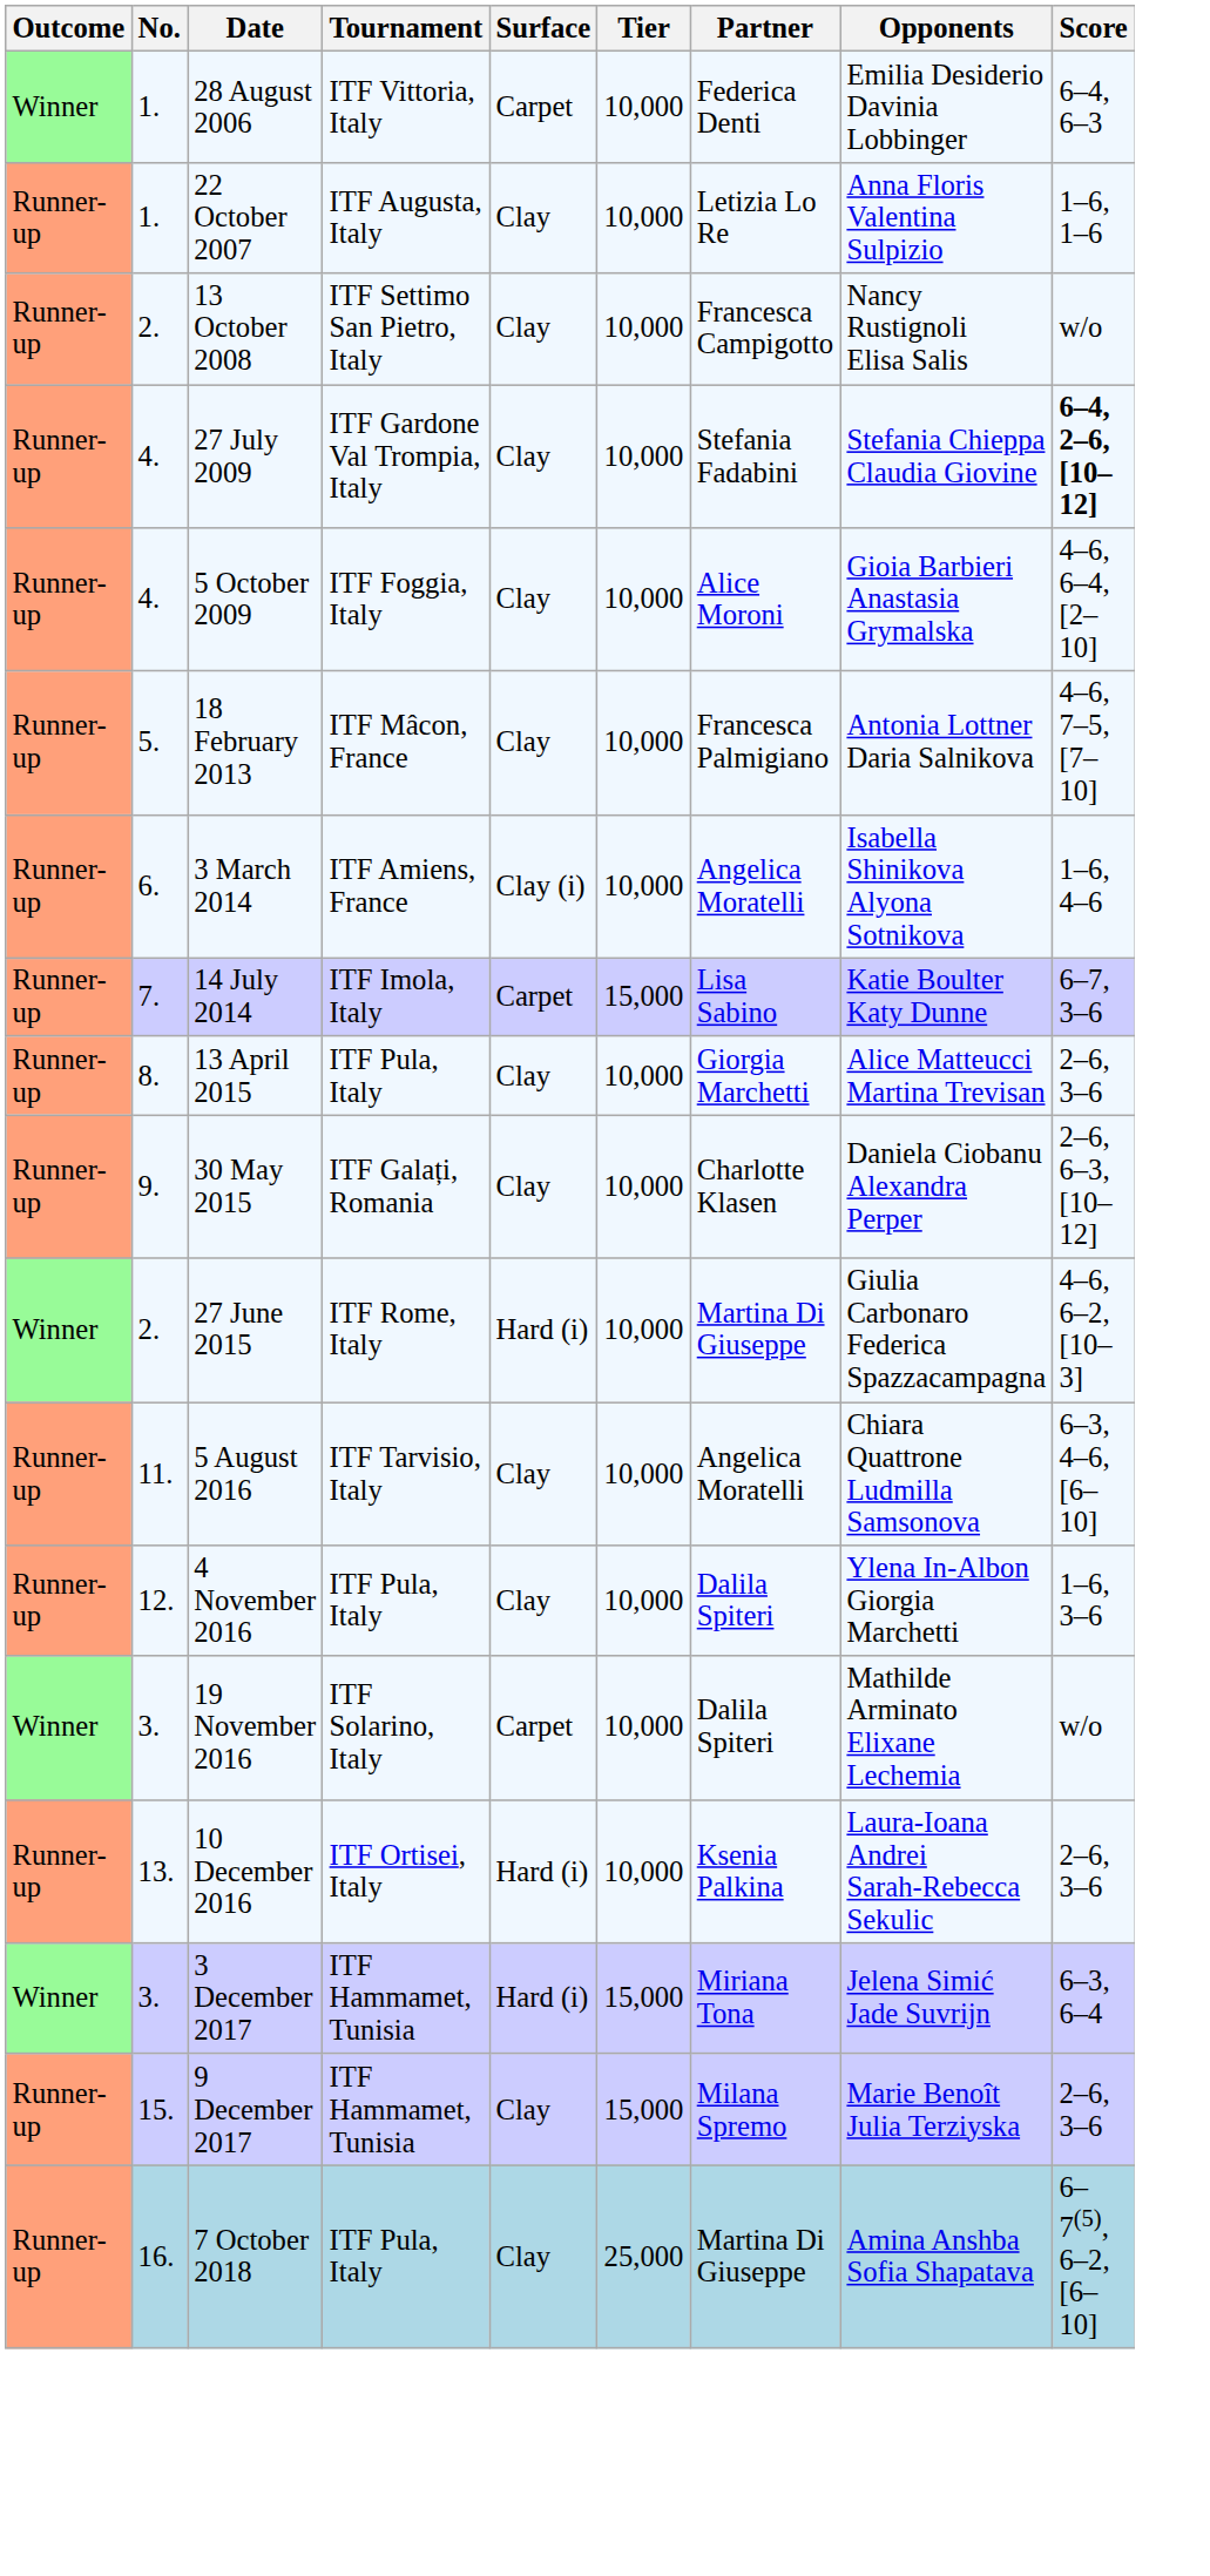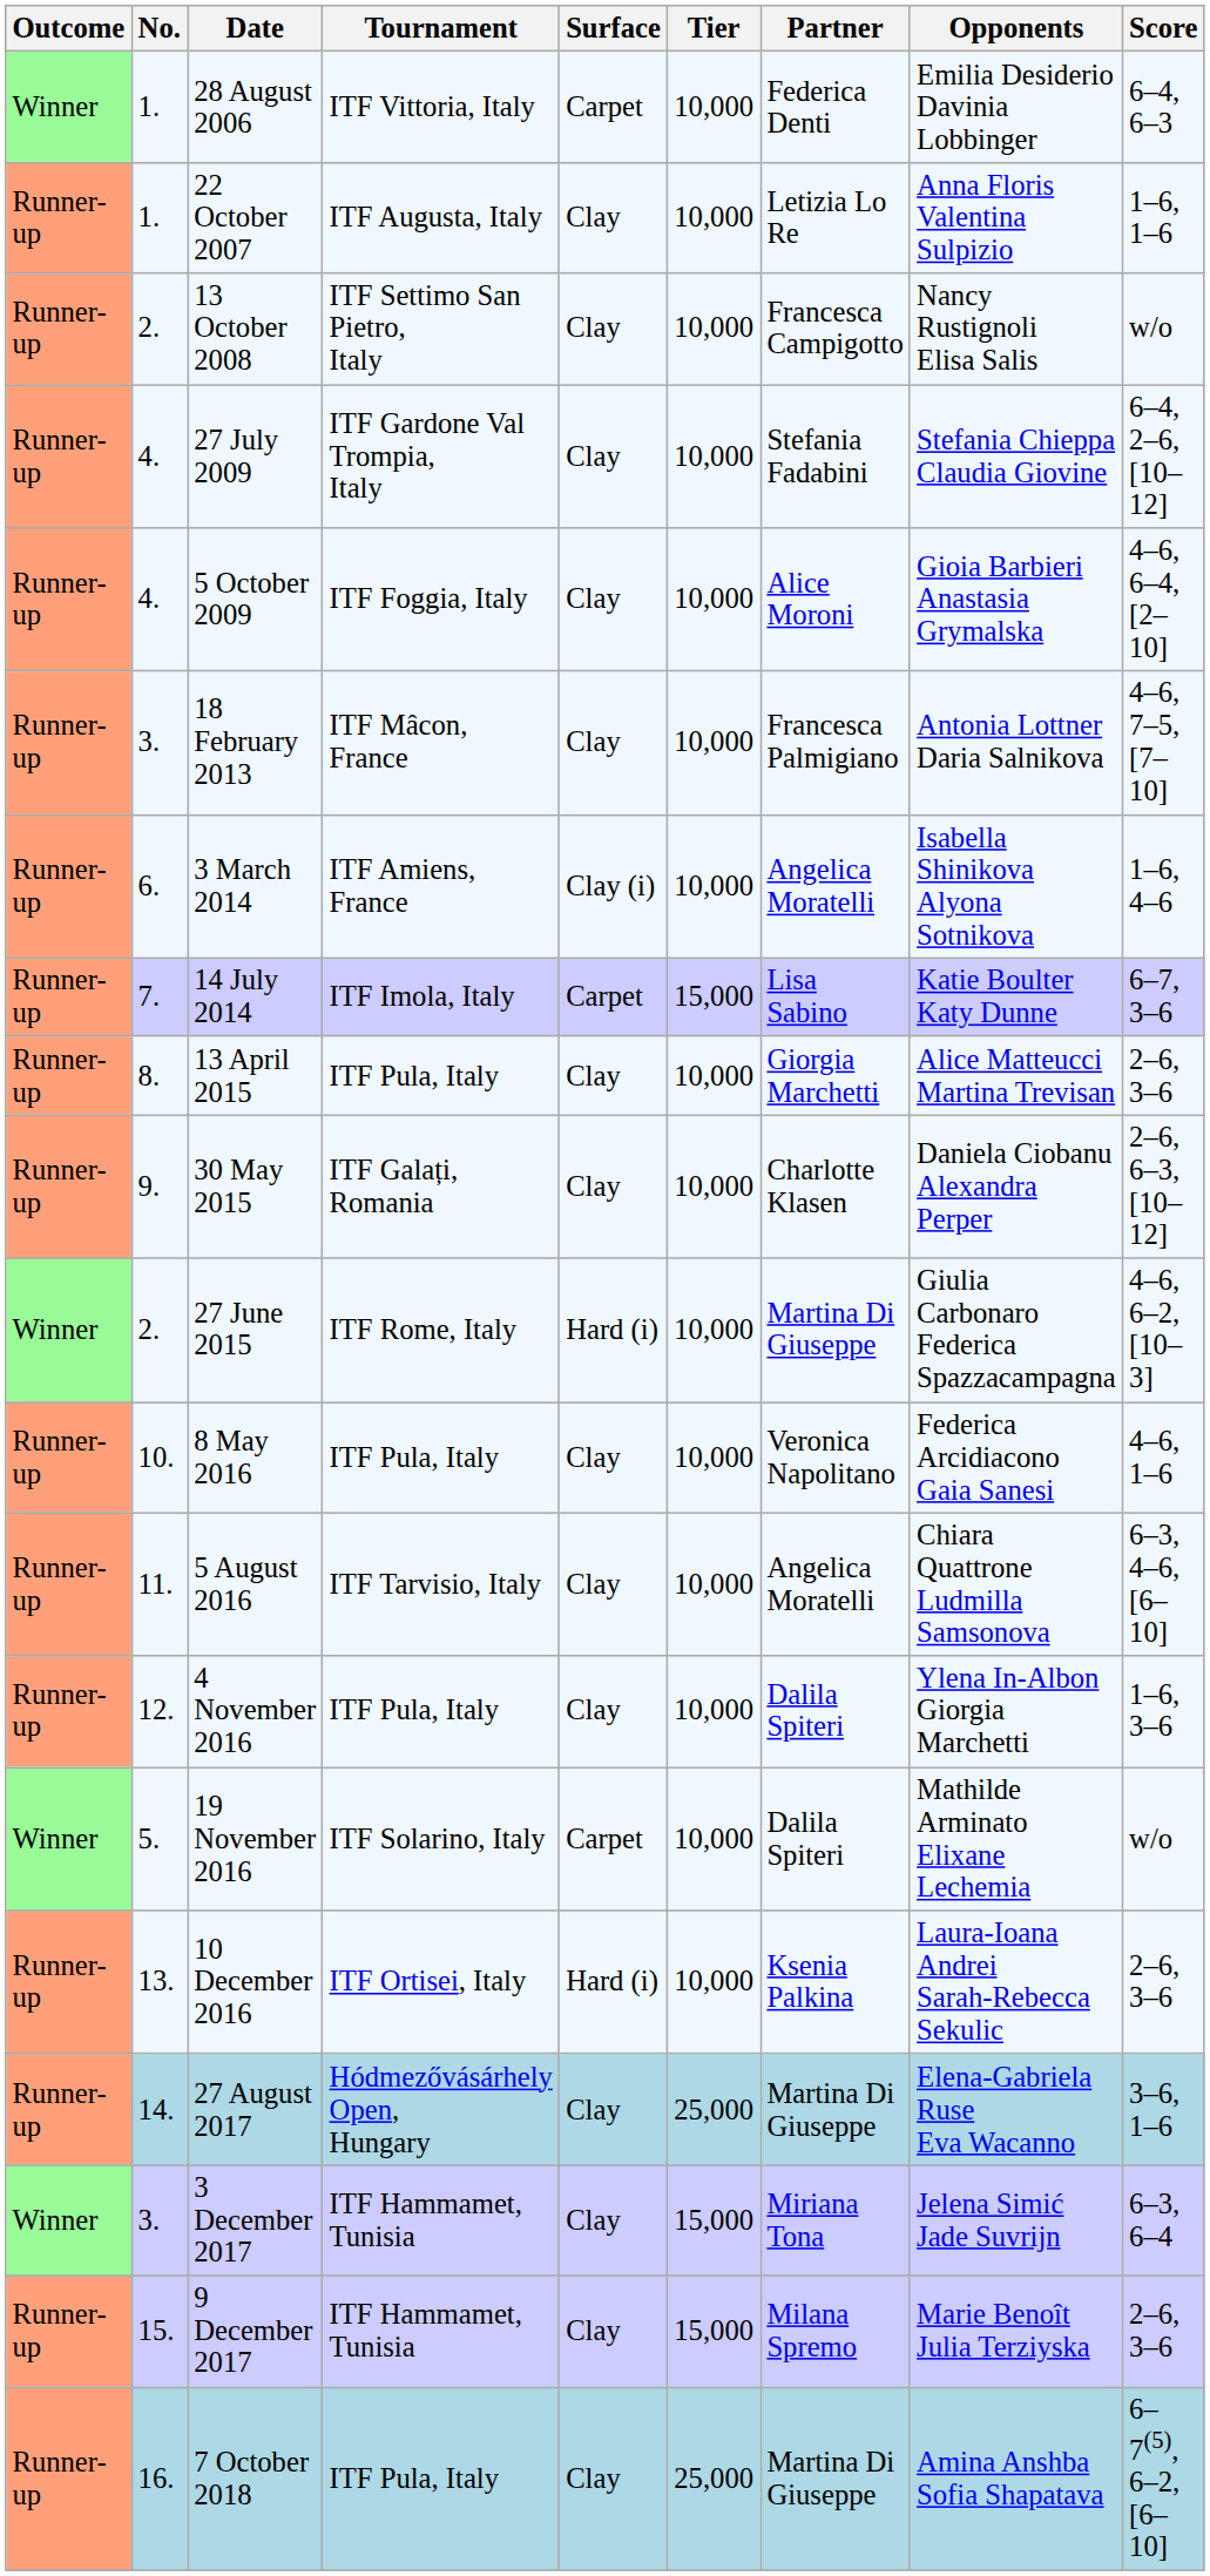27 July 2009 | Score: bold -> normal
18 February 2013 | No.: 5. -> 3.
+ row: Runner-up | 10. | 8 May 2016 | ITF Pula, Italy | Clay | 10,000 | Veronica Napolitano | Federica Arcidiacono Gaia Sanesi | 4–6, 1–6
19 November 2016 | No.: 3. -> 5.
+ row: Runner-up | 14. | 27 August 2017 | Hódmezővásárhely Open, Hungary | Clay | 25,000 | Martina Di Giuseppe | Elena-Gabriela Ruse Eva Wacanno | 3–6, 1–6
3 December 2017 | Surface: Hard (i) -> Clay
